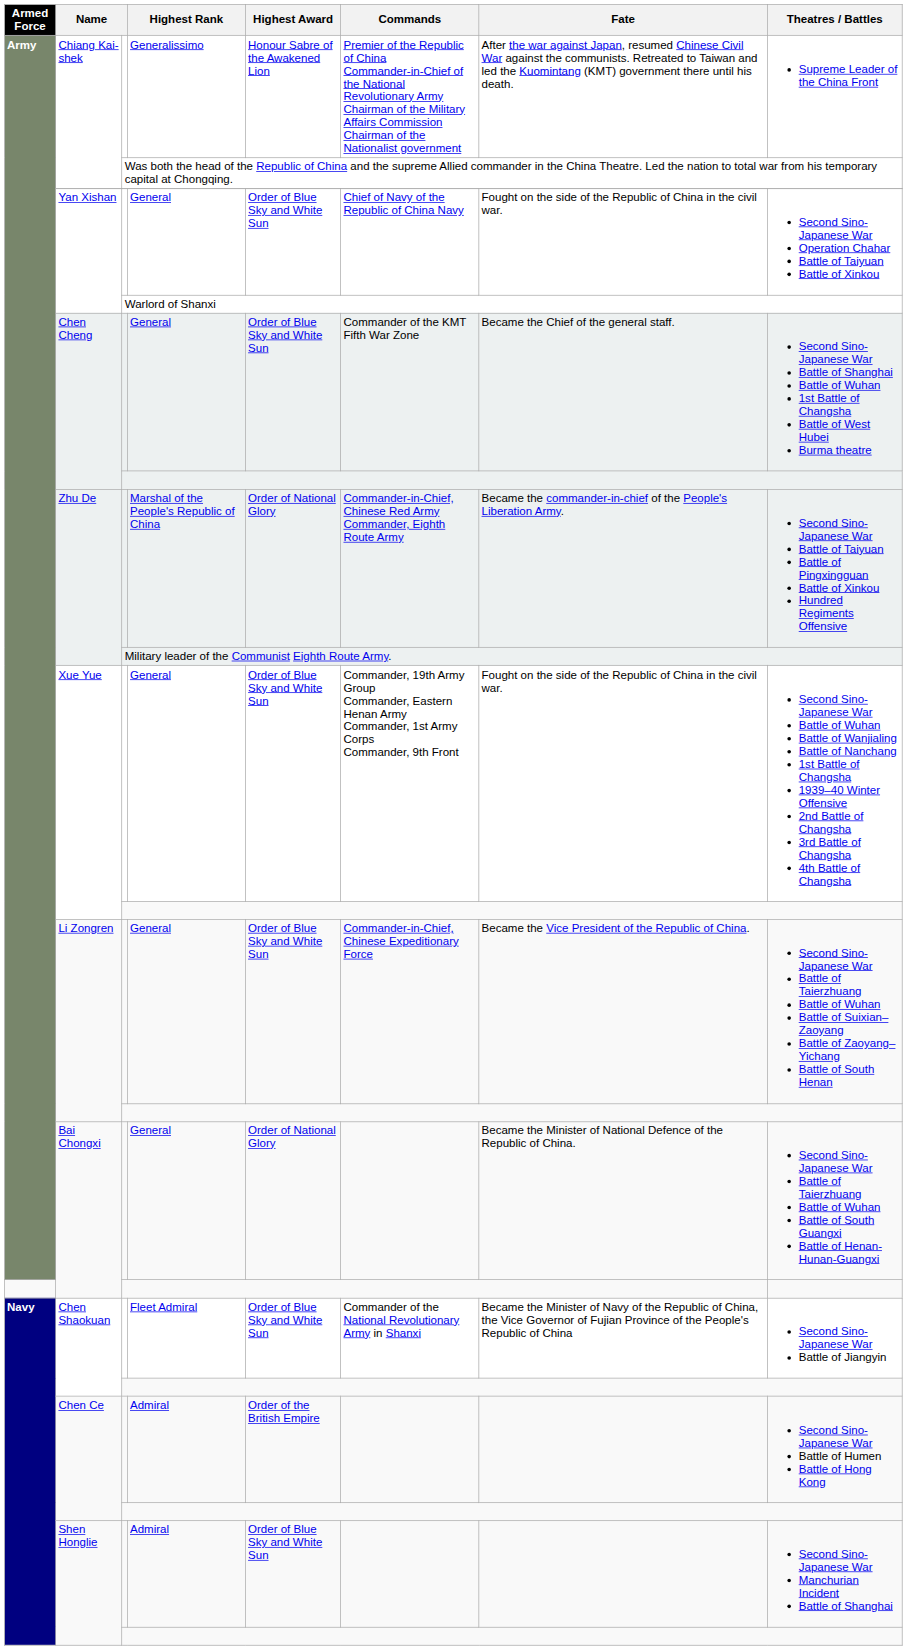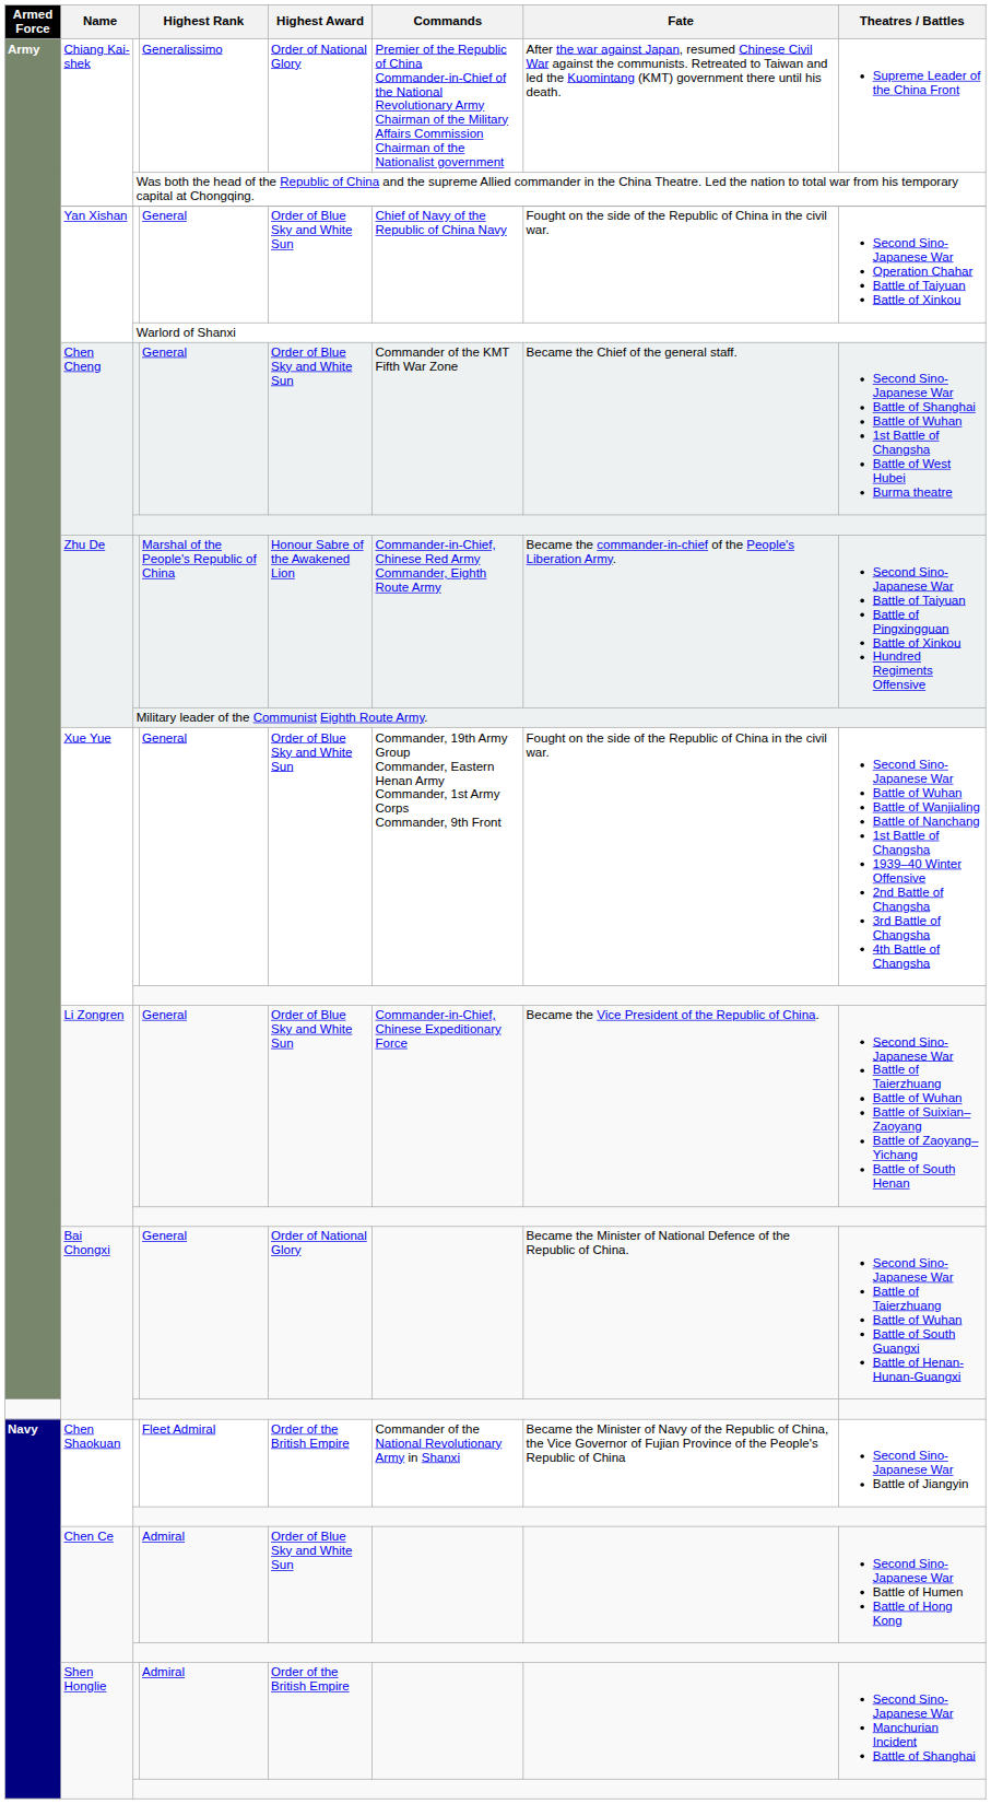Chiang Kai-shek / Generalissimo | Highest Award: Honour Sabre of the Awakened Lion -> Order of National Glory
Zhu De / Marshal of the People's Republic of China | Highest Award: Order of National Glory -> Honour Sabre of the Awakened Lion
Chen Shaokuan / Fleet Admiral | Highest Award: Order of Blue Sky and White Sun -> Order of the British Empire
Chen Ce / Admiral | Highest Award: Order of the British Empire -> Order of Blue Sky and White Sun
Shen Honglie / Admiral | Highest Award: Order of Blue Sky and White Sun -> Order of the British Empire
